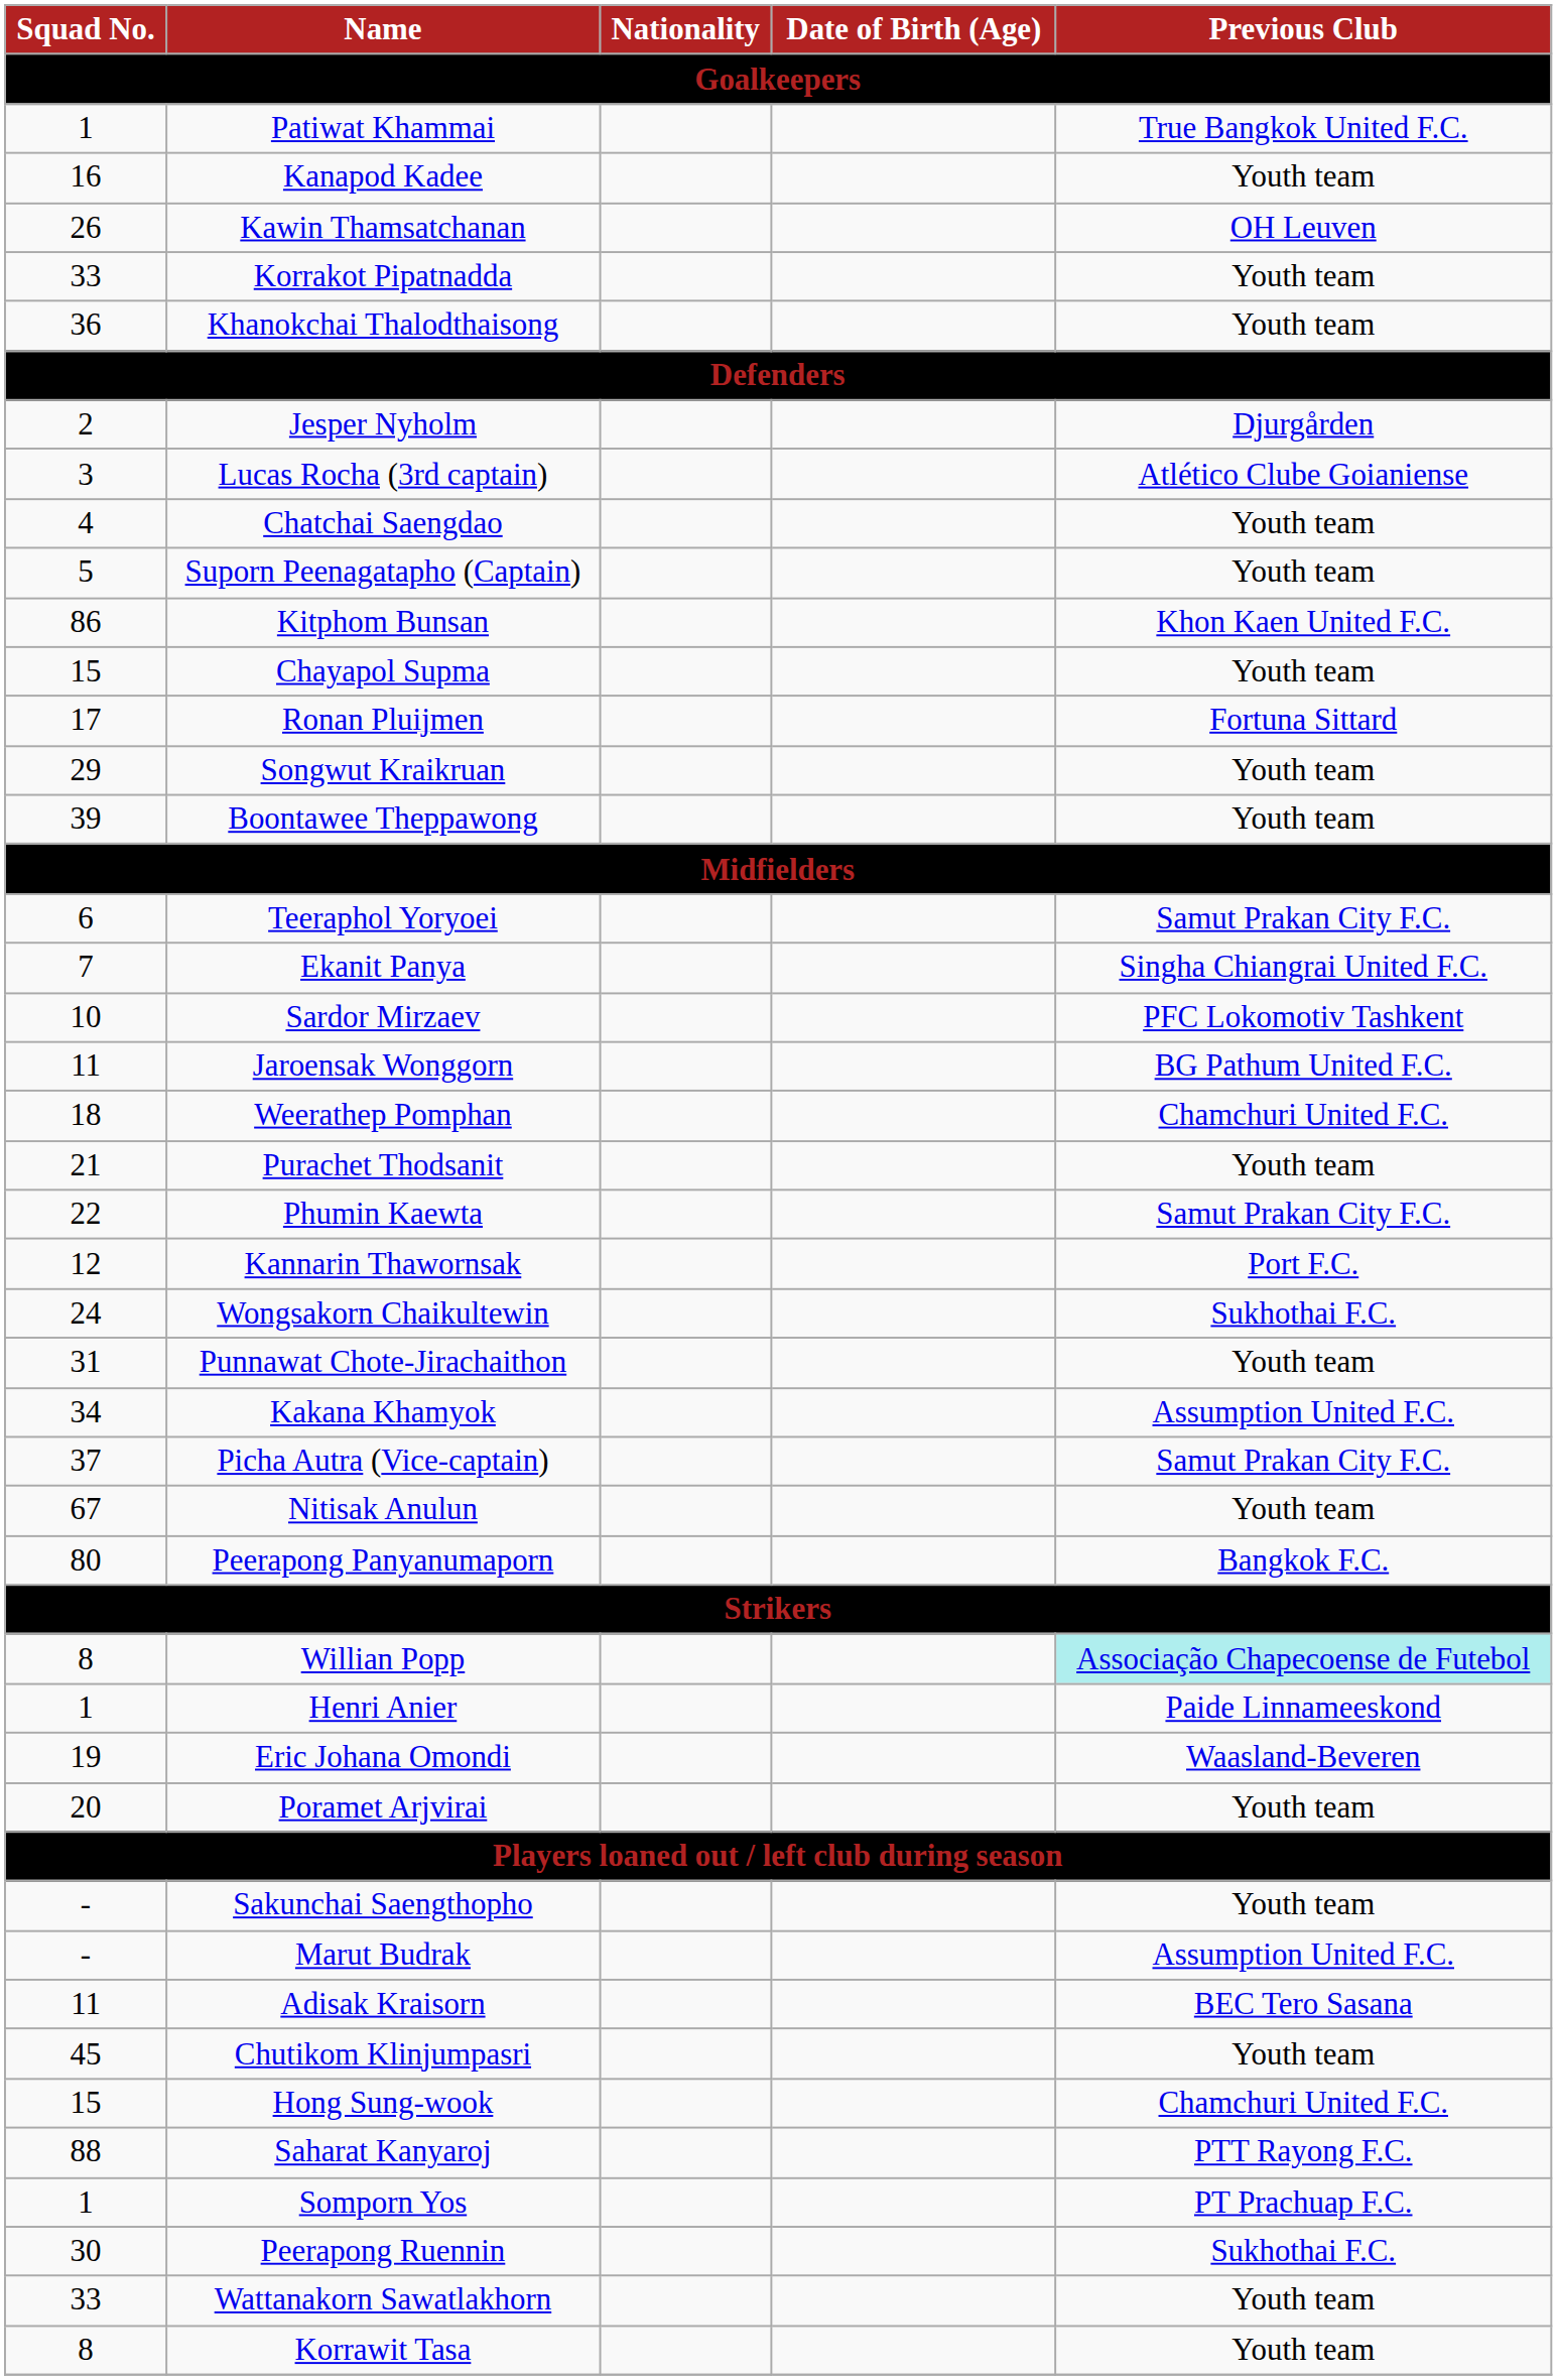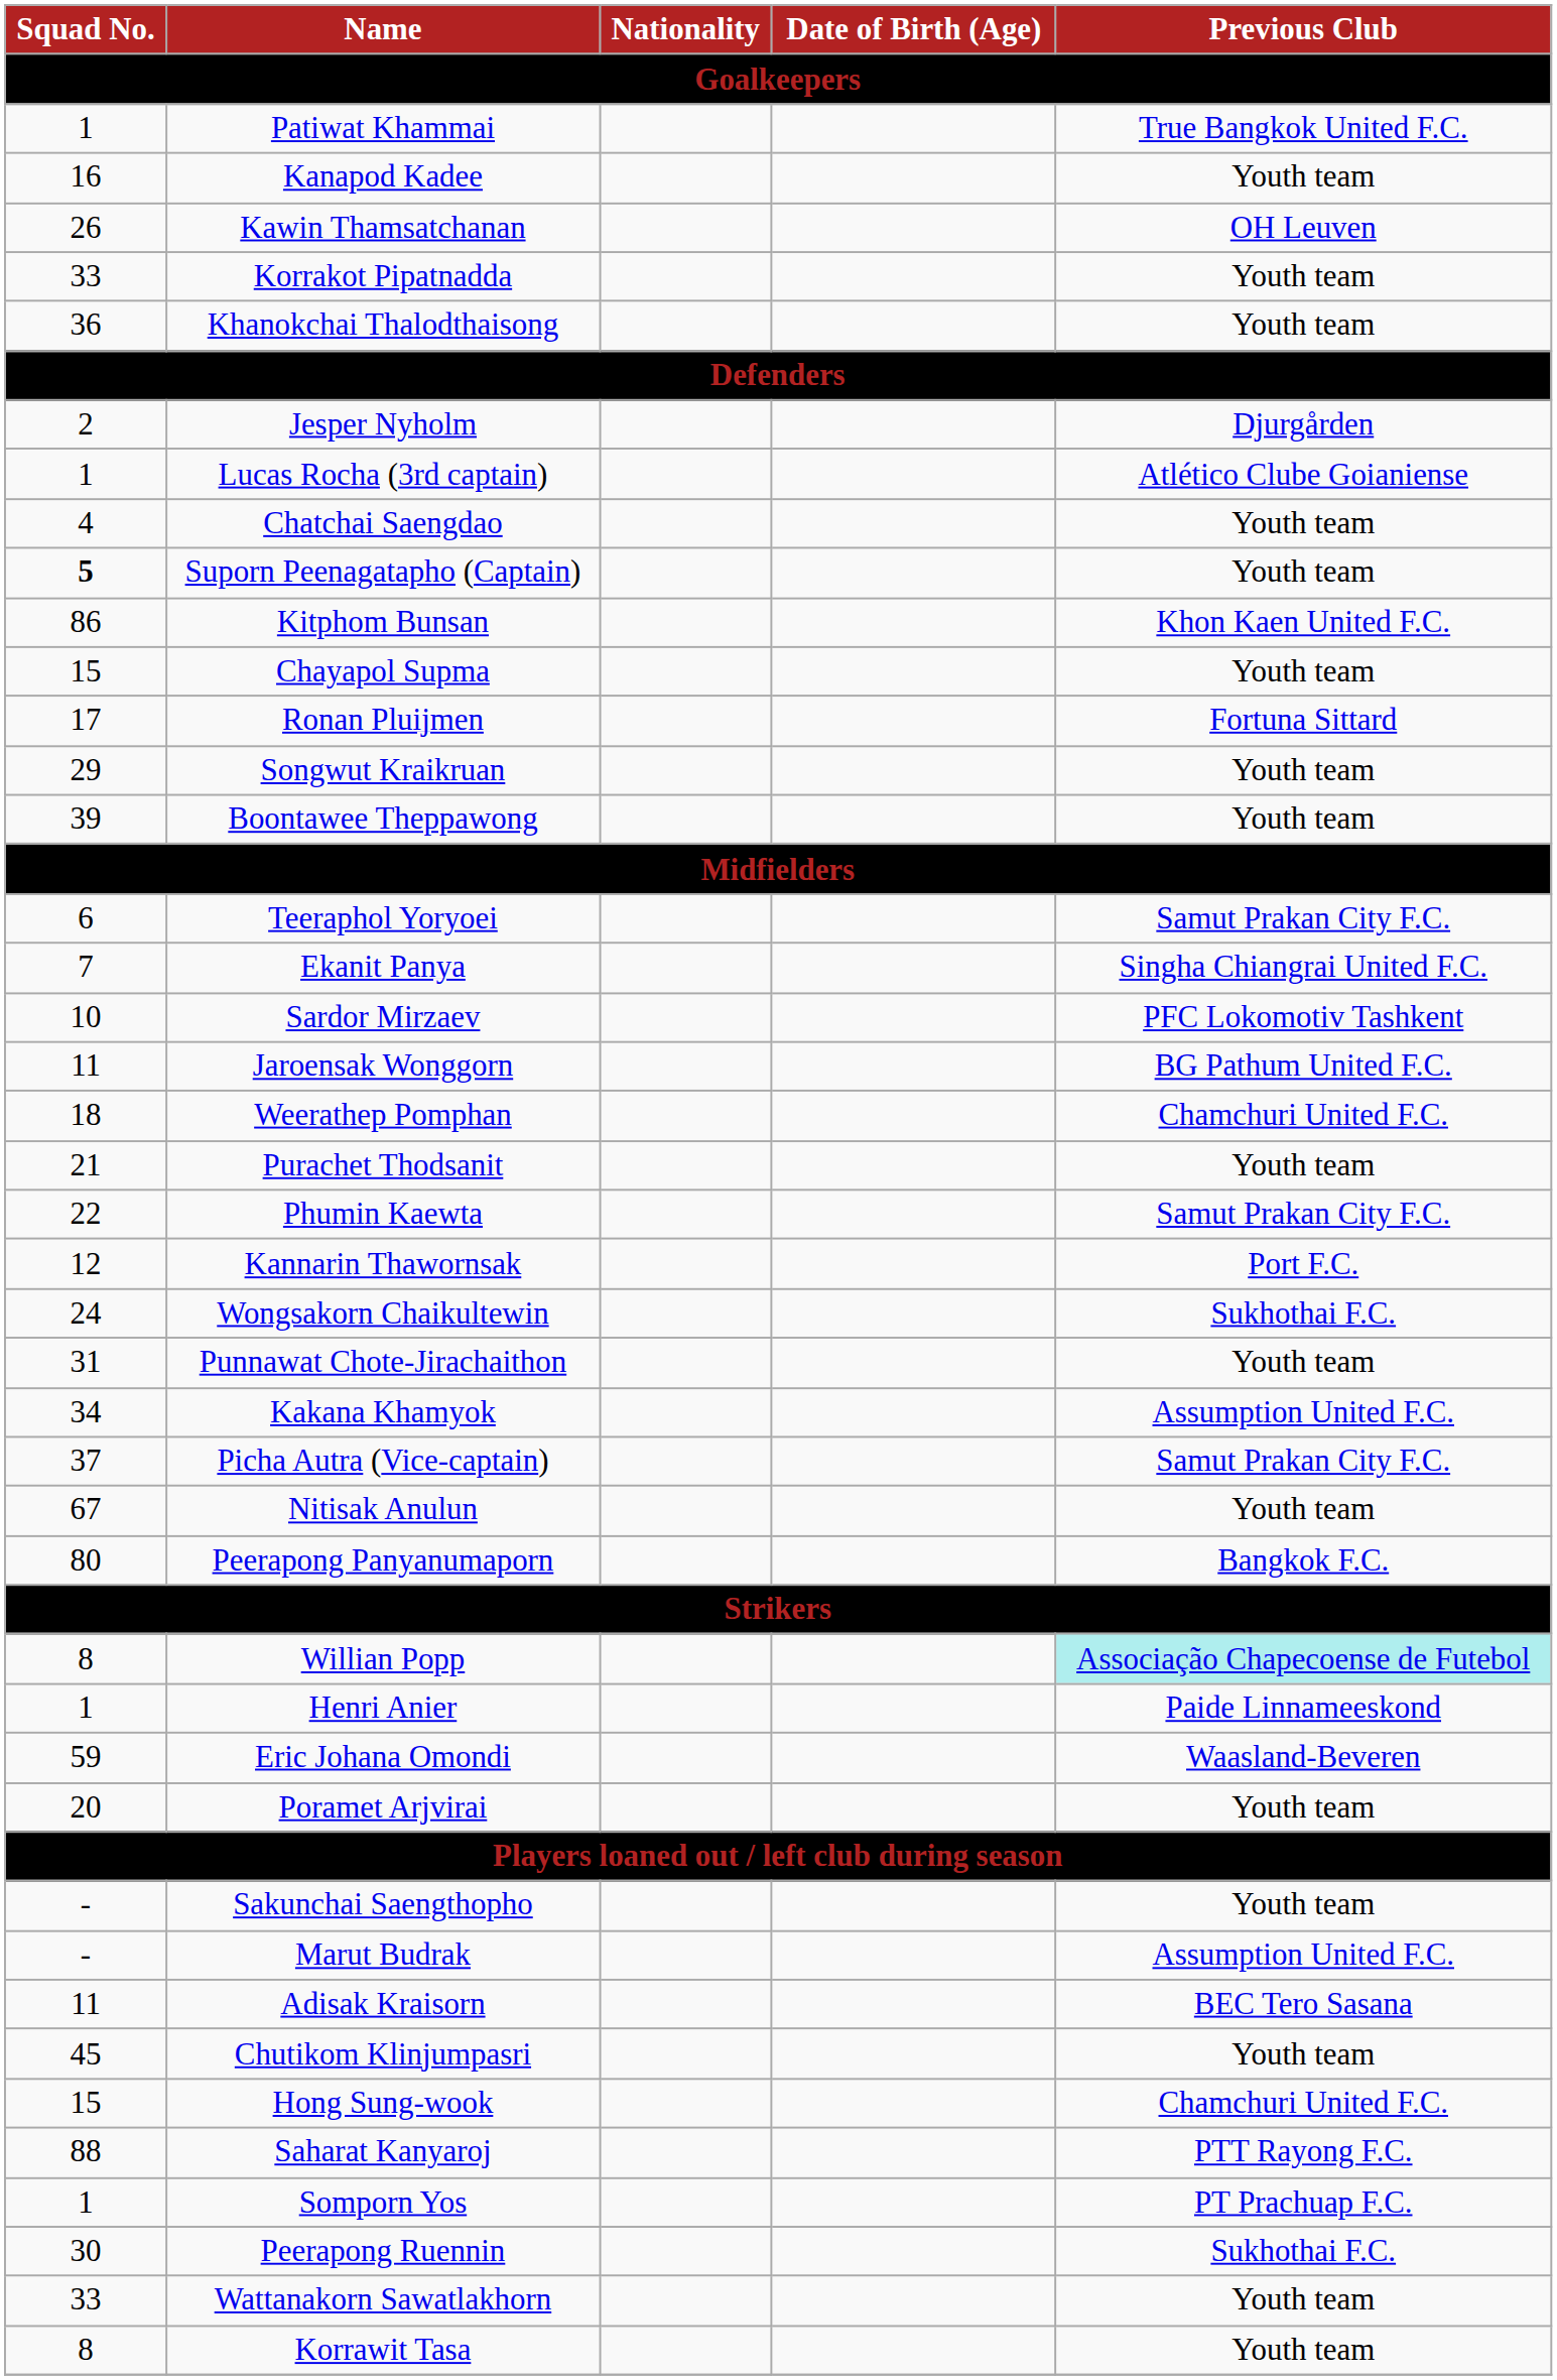Lucas Rocha (3rd captain) | Squad No.: 3 -> 1
Suporn Peenagatapho (Captain) | Squad No.: normal -> bold
Eric Johana Omondi | Squad No.: 19 -> 59
